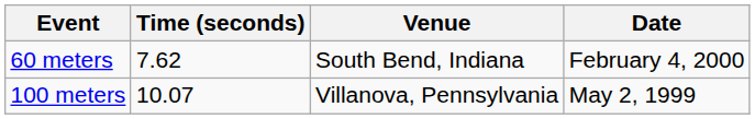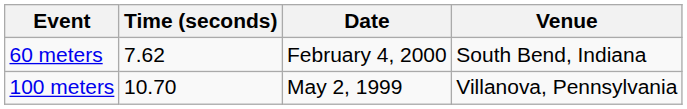columns swapped: Venue <-> Date
100 meters | Time (seconds): 10.07 -> 10.70
